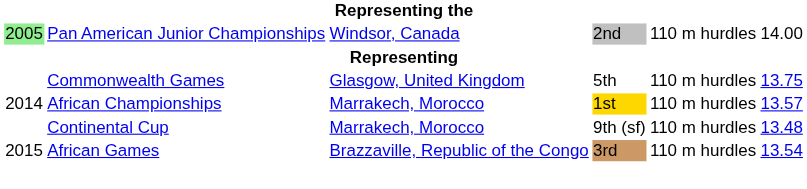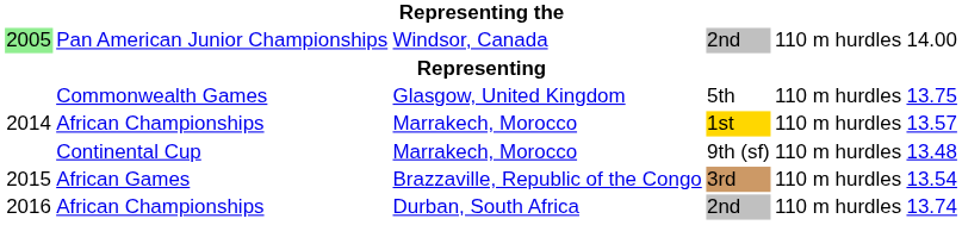+ row: 2016 | African Championships | Durban, South Africa | 2nd | 110 m hurdles | 13.74
